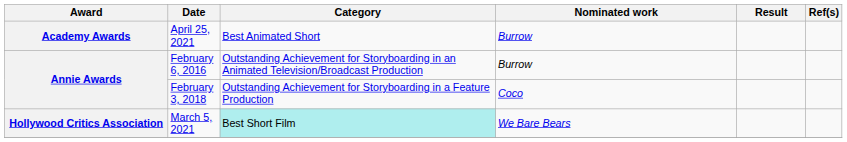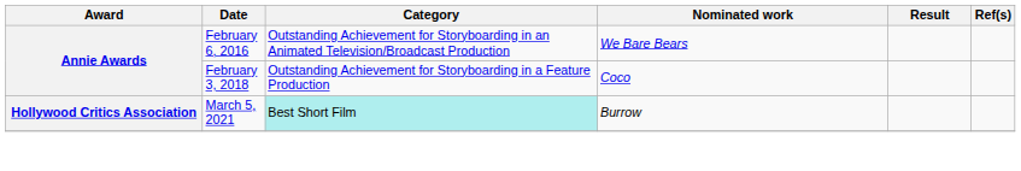- row: Academy Awards | April 25, 2021 | Best Animated Short | Burrow
February 6, 2016 | Nominated work: Burrow -> We Bare Bears
March 5, 2021 | Nominated work: We Bare Bears -> Burrow
